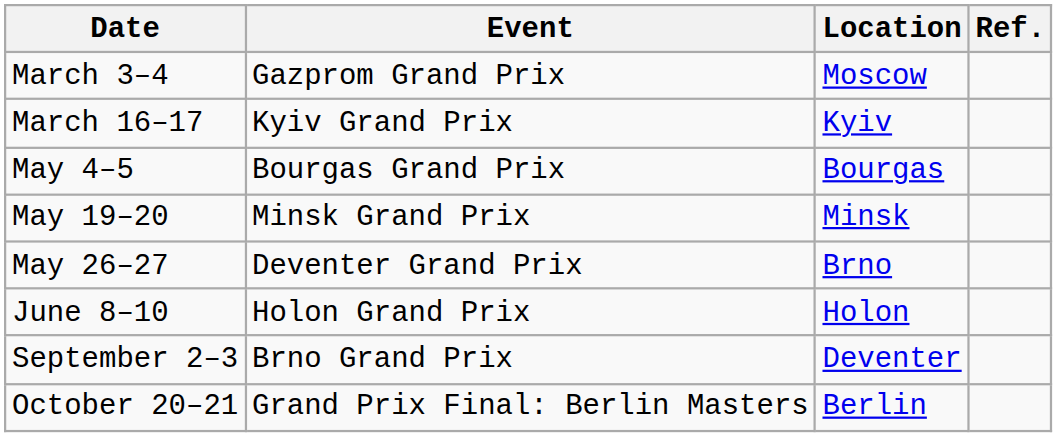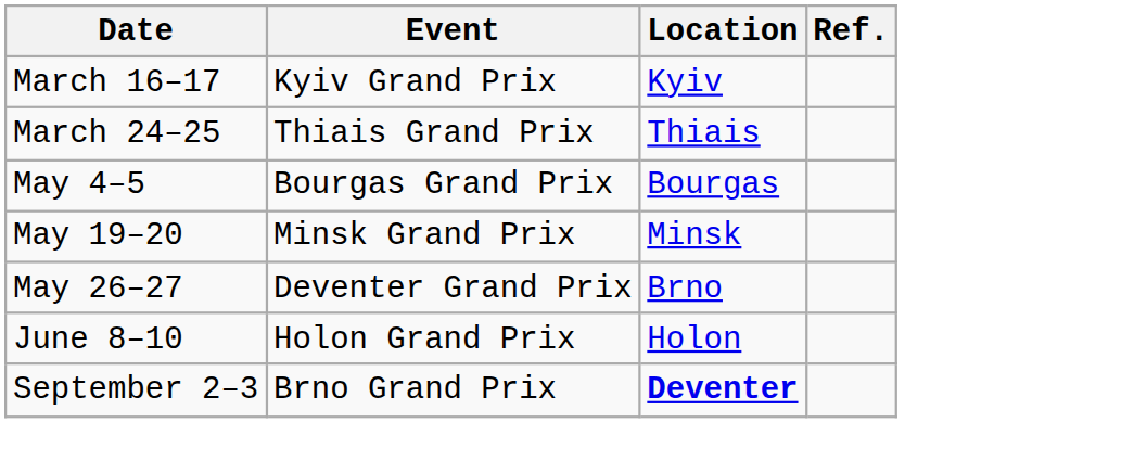- row: March 3–4 | Gazprom Grand Prix | Moscow
+ row: March 24–25 | Thiais Grand Prix | Thiais
September 2–3 | Location: normal -> bold
- row: October 20–21 | Grand Prix Final: Berlin Masters | Berlin
